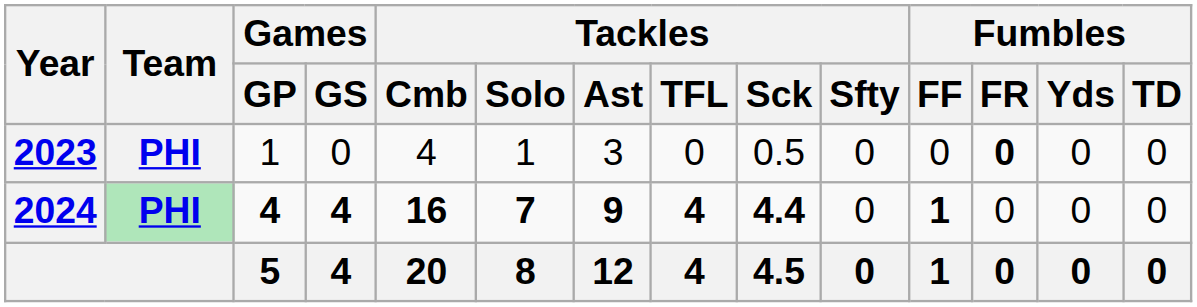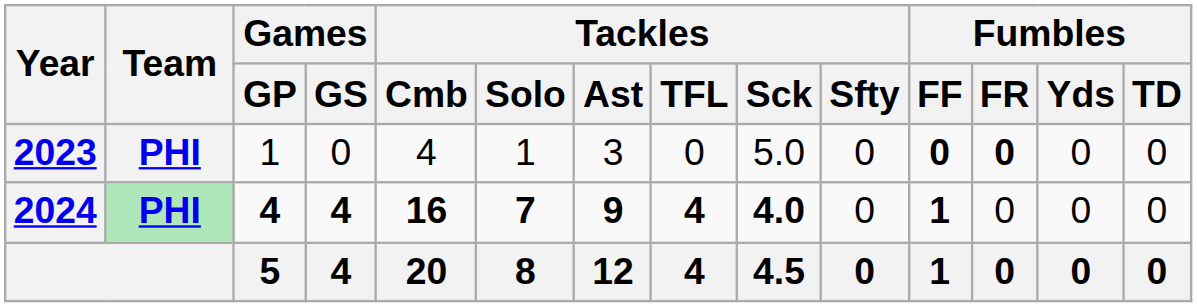2023 | Tackles / Sck: 0.5 -> 5.0
2023 | Fumbles / FF: normal -> bold
2024 | Tackles / Sck: 4.4 -> 4.0
